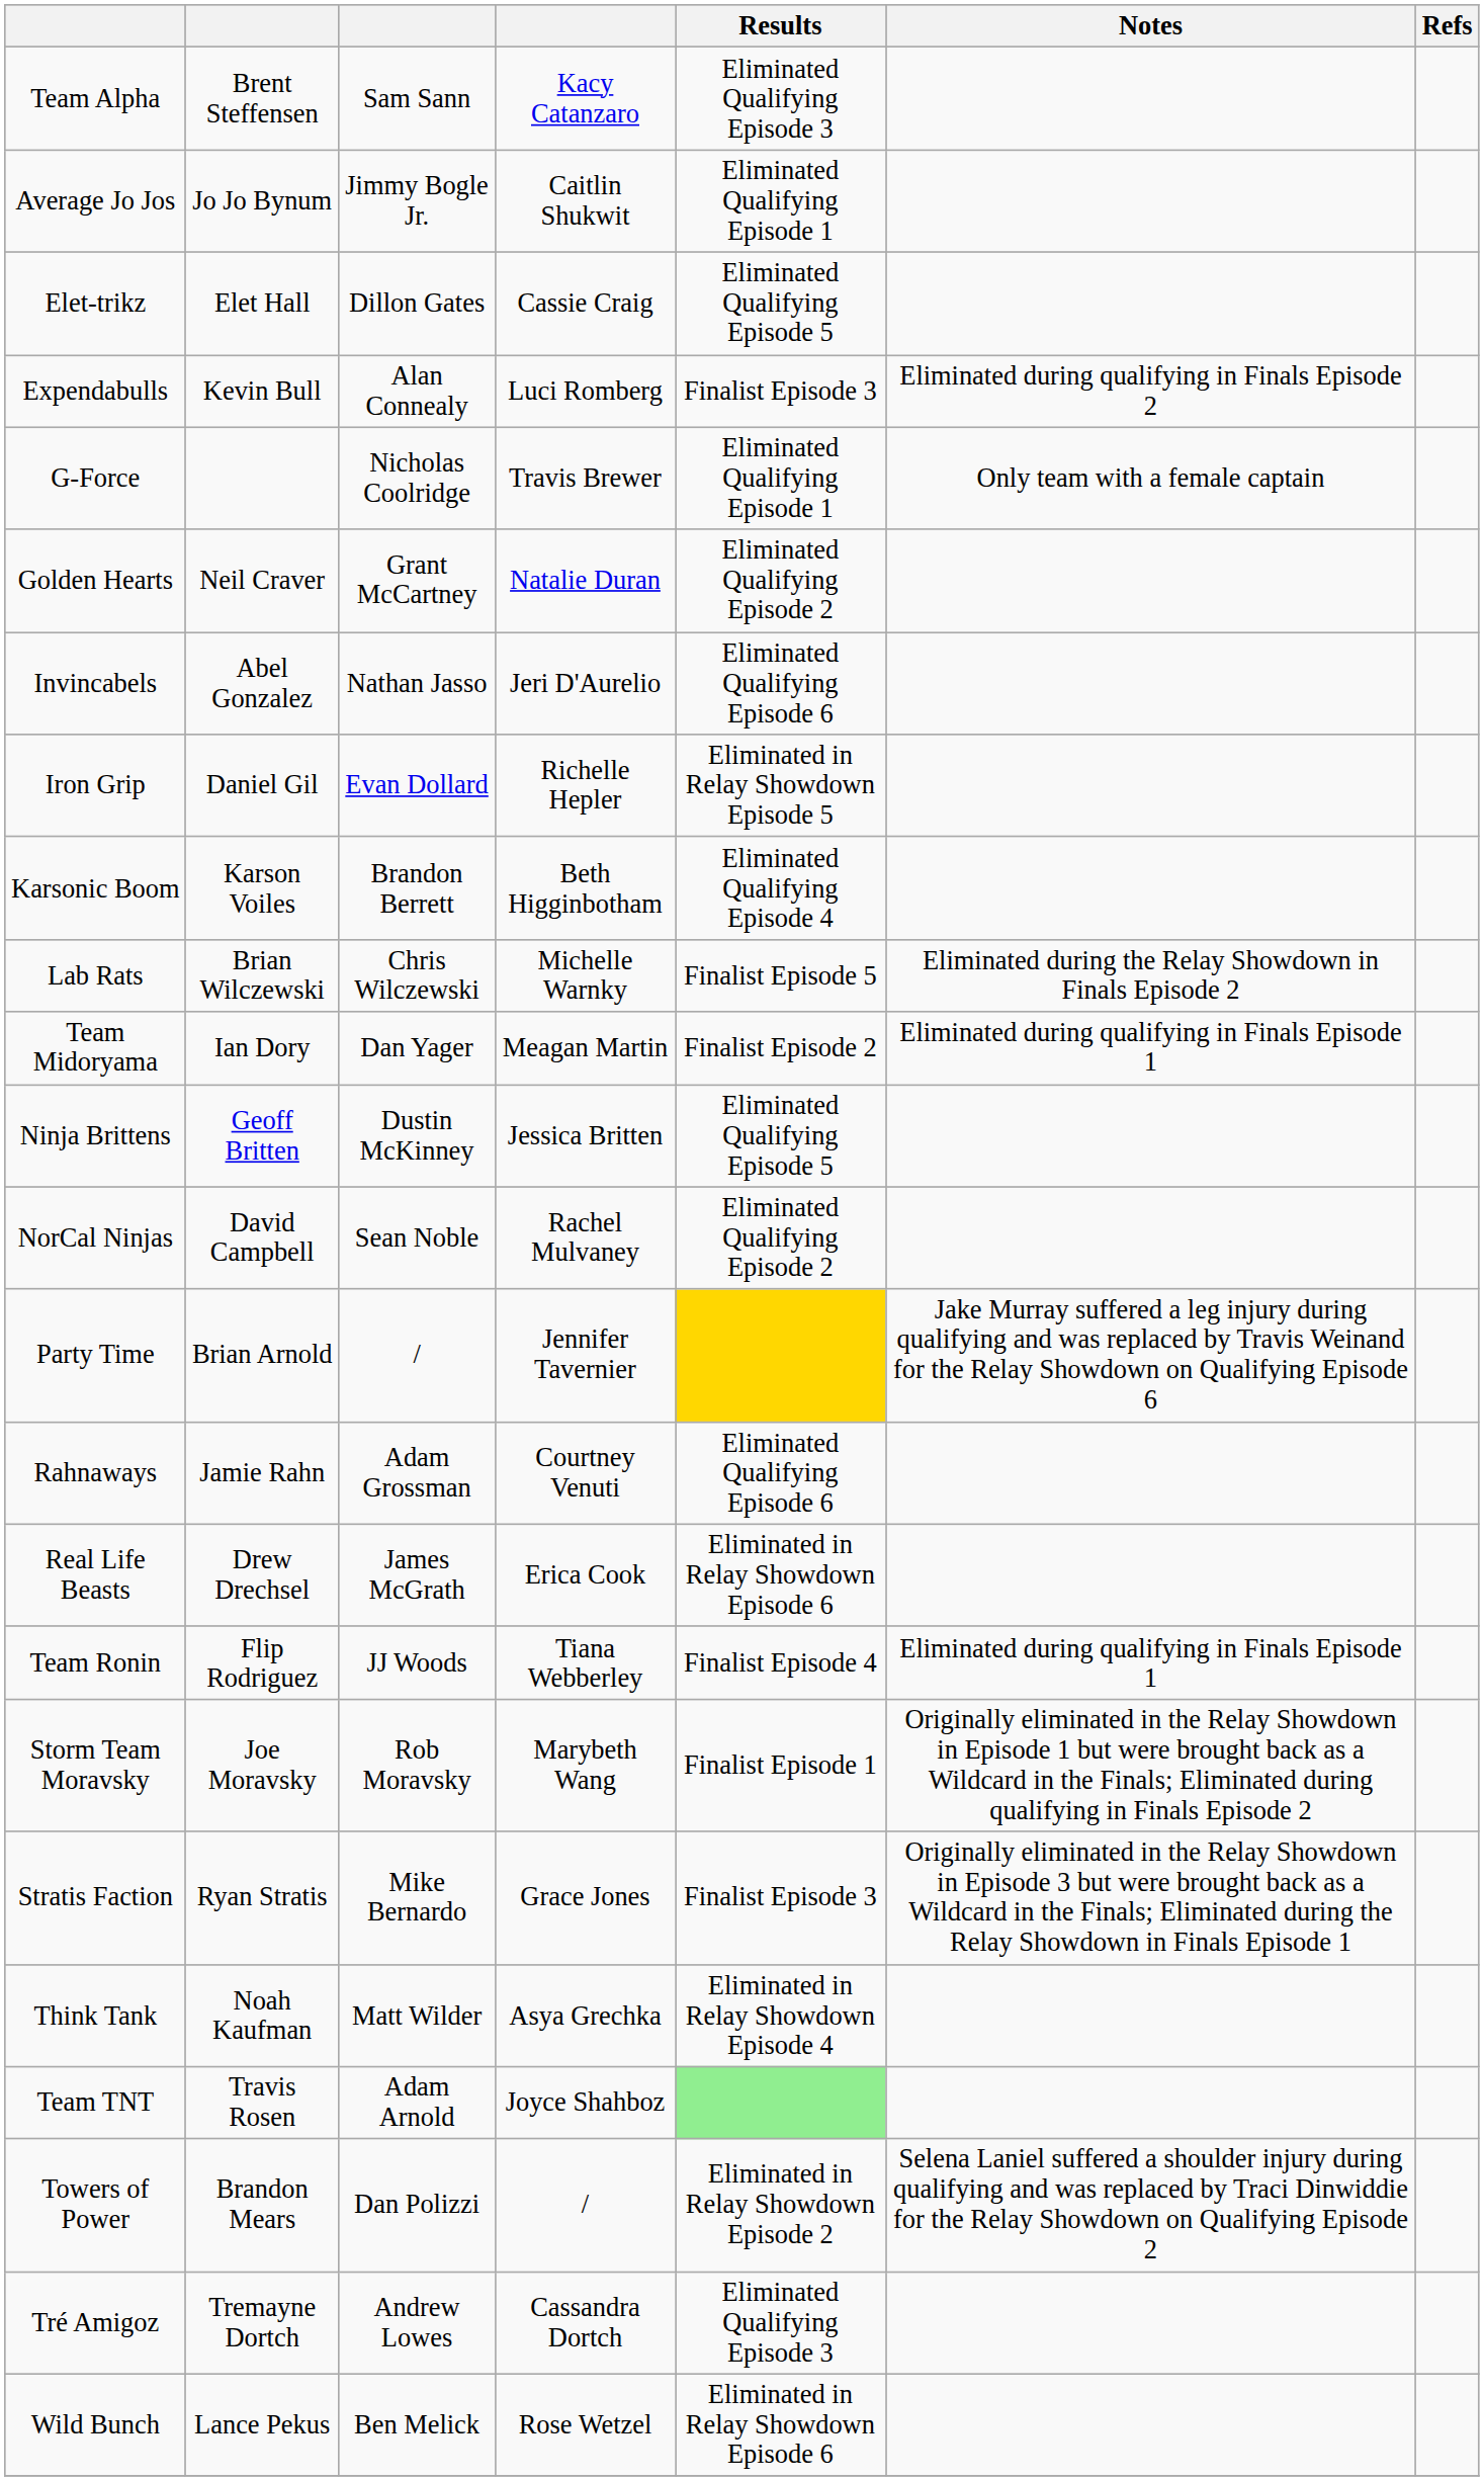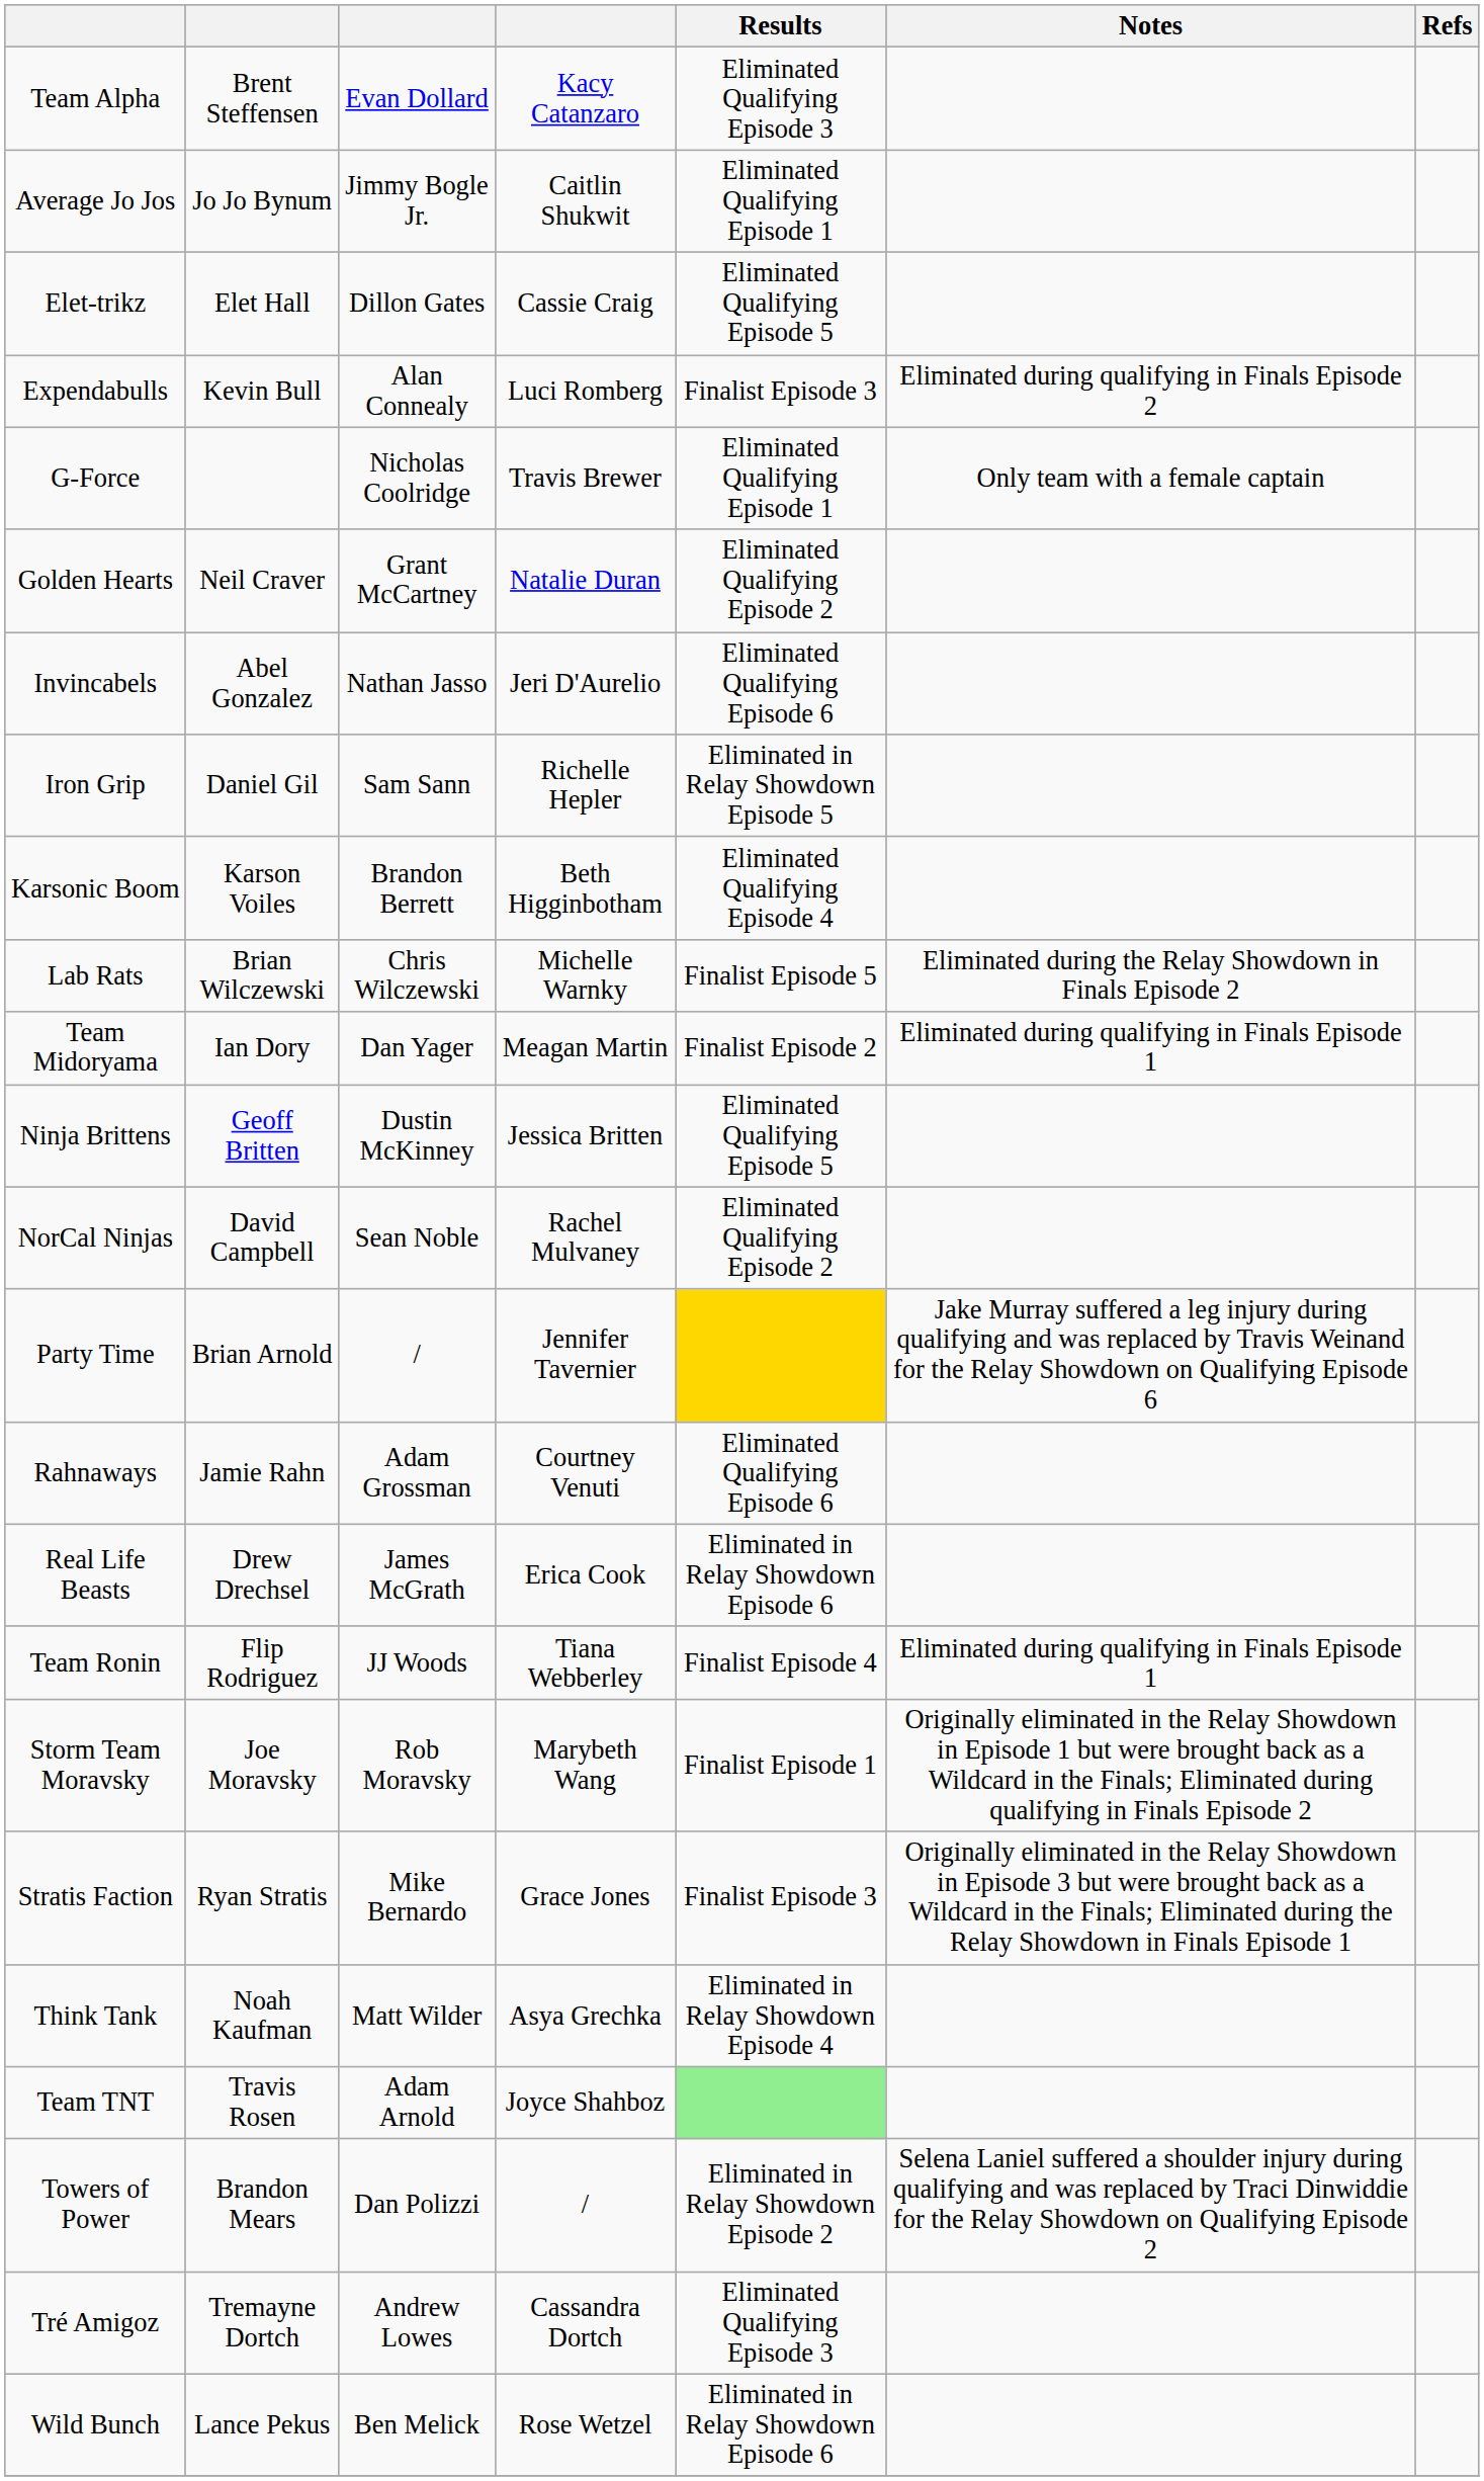Team Alpha | column 3: Sam Sann -> Evan Dollard
Iron Grip | column 3: Evan Dollard -> Sam Sann
